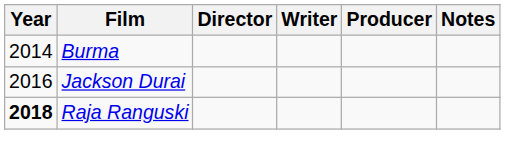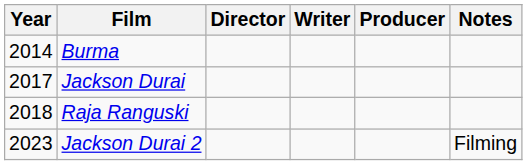Jackson Durai | Year: 2016 -> 2017
Raja Ranguski | Year: bold -> normal
+ row: 2023 | Jackson Durai 2 | Filming
